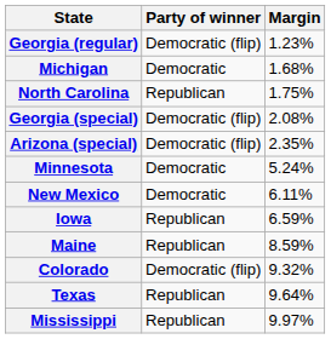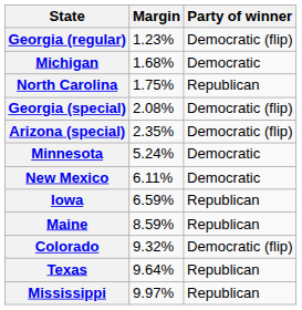columns swapped: Party of winner <-> Margin
